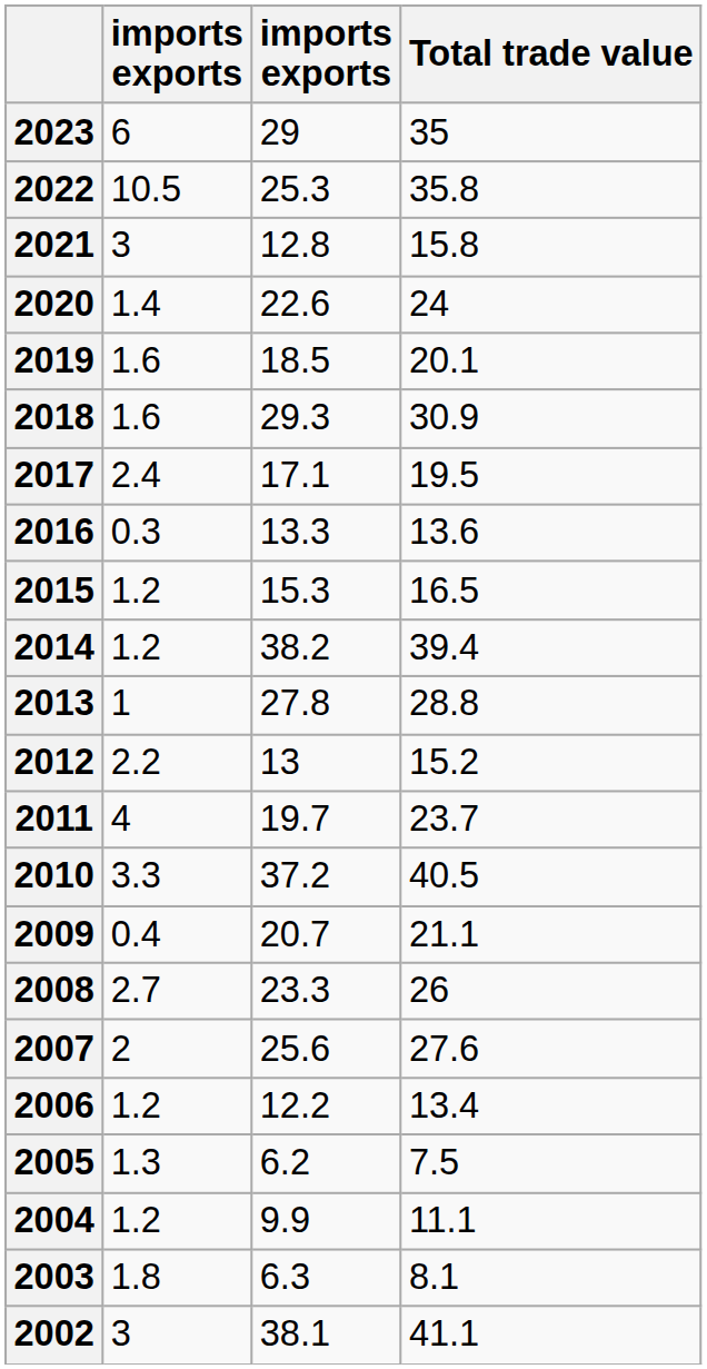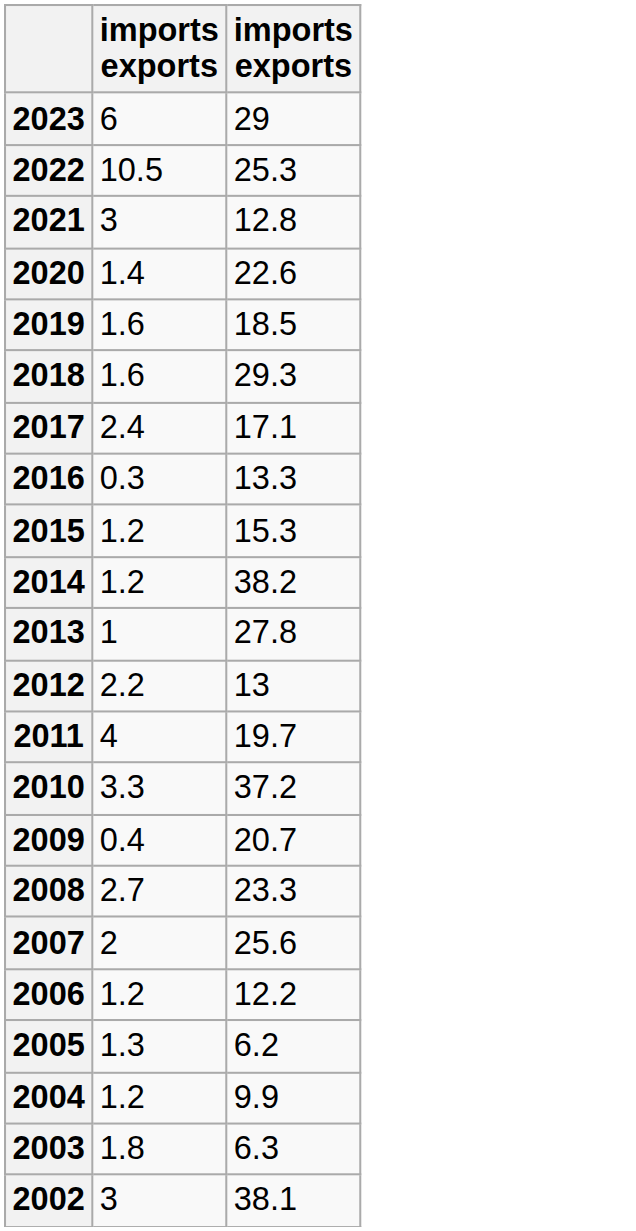- column: Total trade value | 35 | 35.8 | 15.8 | 24 | 20.1 | 30.9 | 19.5 | 13.6 | 16.5 | 39.4 | 28.8 | 15.2 | 23.7 | 40.5 | 21.1 | 26 | 27.6 | 13.4 | 7.5 | 11.1 | 8.1 | 41.1
